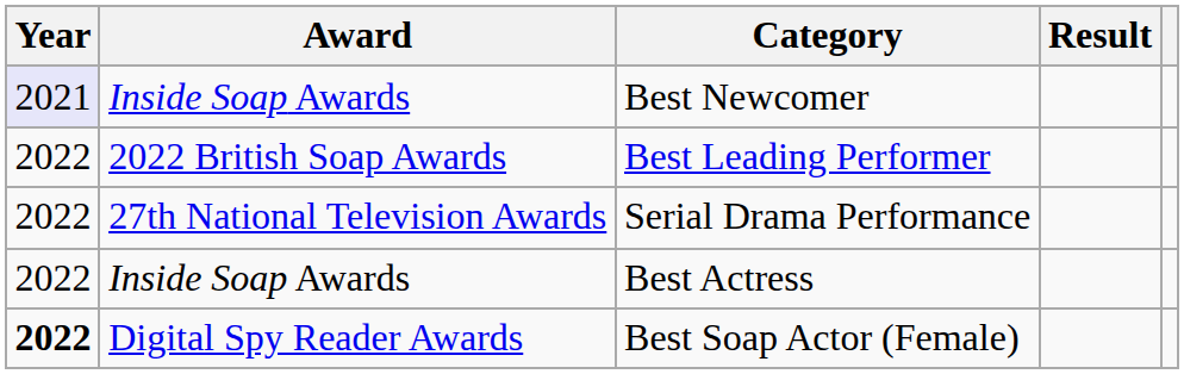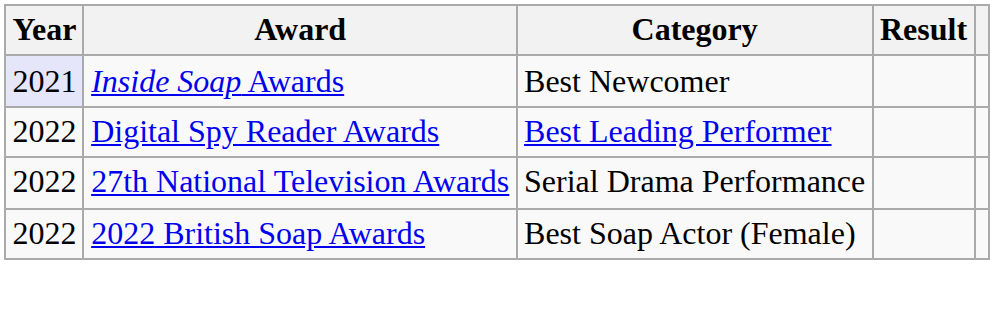Best Leading Performer | Award: 2022 British Soap Awards -> Digital Spy Reader Awards
- row: 2022 | Inside Soap Awards | Best Actress
Best Soap Actor (Female) | Year: bold -> normal
Best Soap Actor (Female) | Award: Digital Spy Reader Awards -> 2022 British Soap Awards
